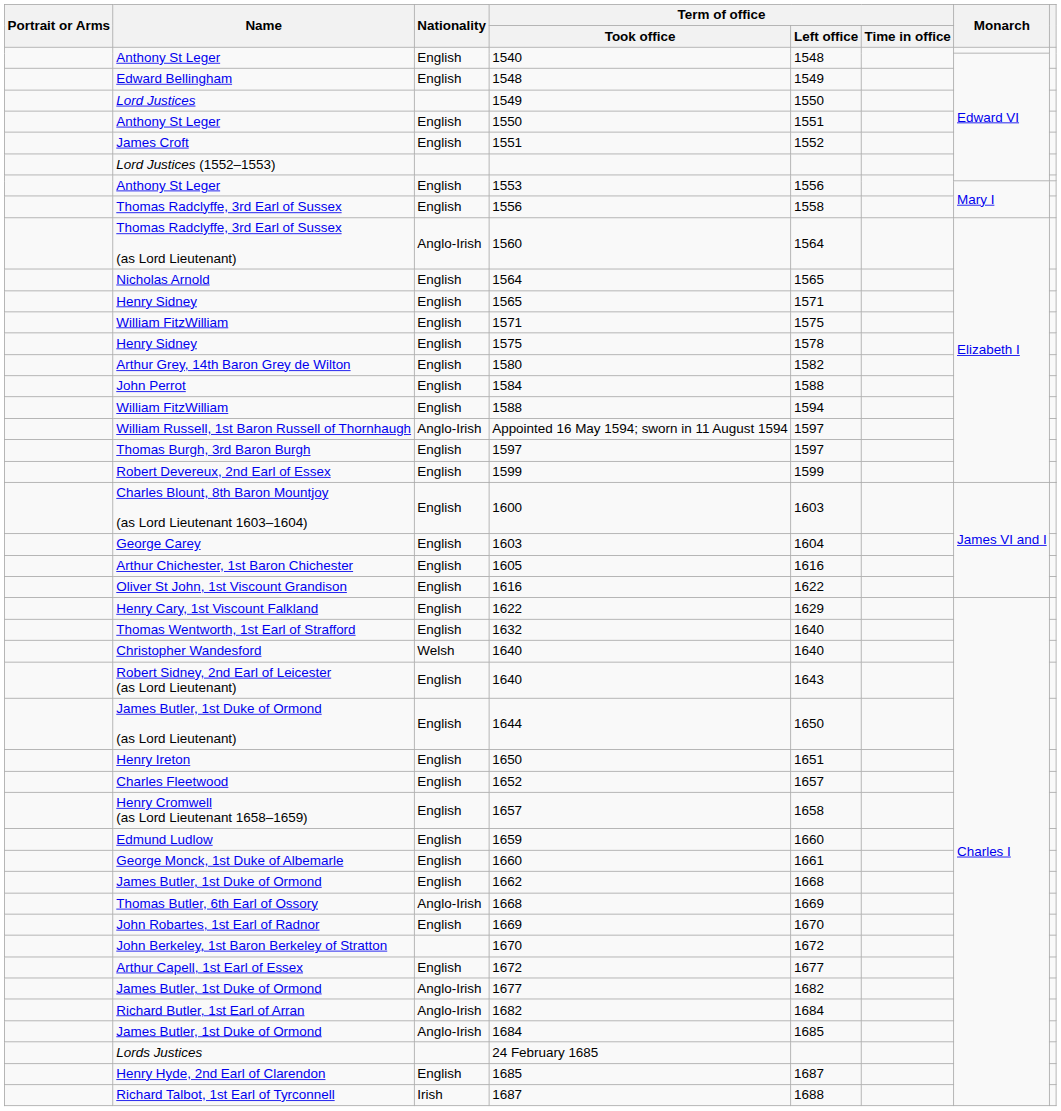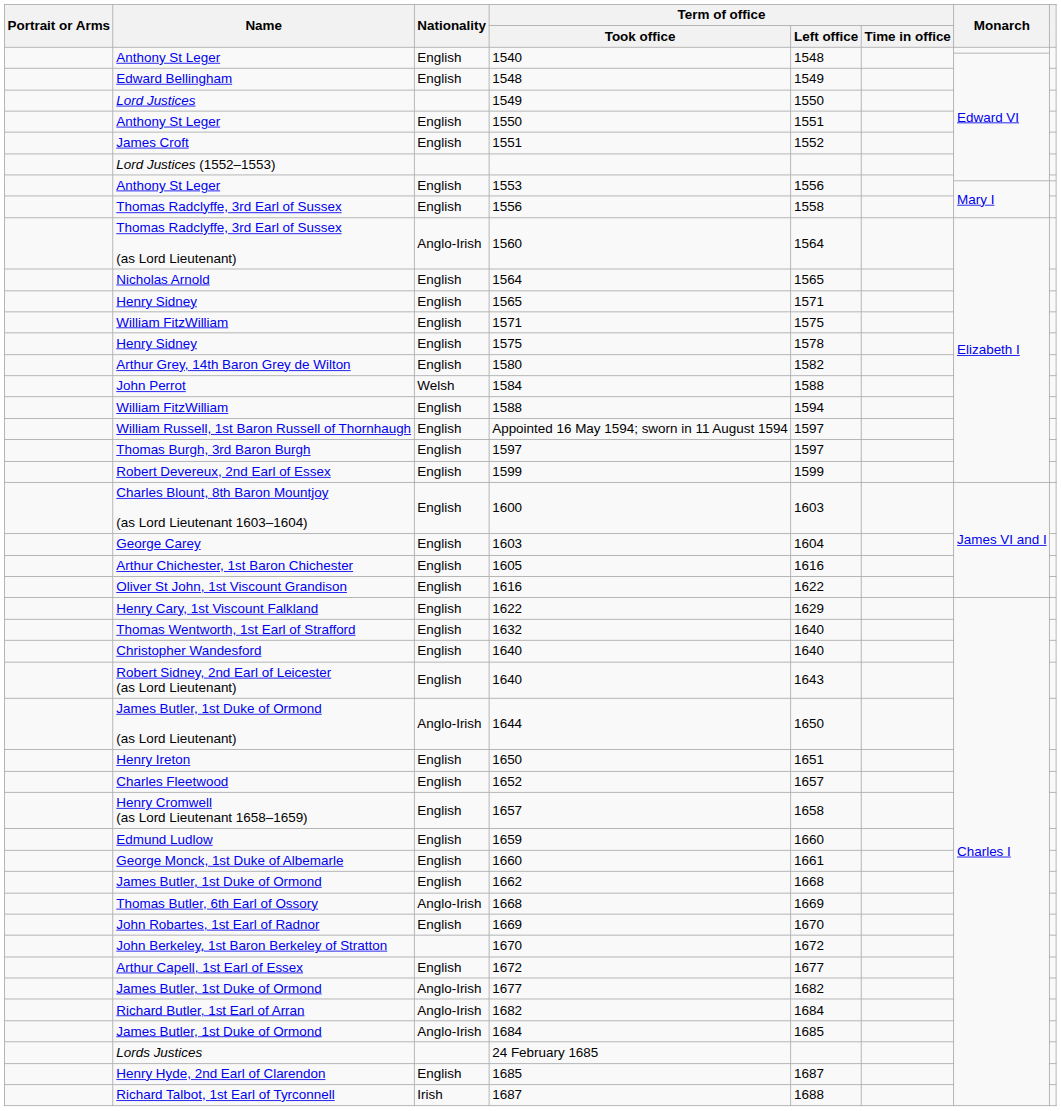1584 | Nationality: English -> Welsh
Appointed 16 May 1594; sworn in 11 August 1594 | Nationality: Anglo-Irish -> English
Christopher Wandesford / 1640 | Nationality: Welsh -> English
1644 | Nationality: English -> Anglo-Irish
